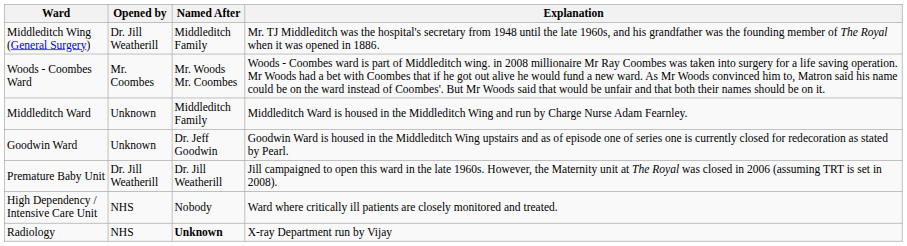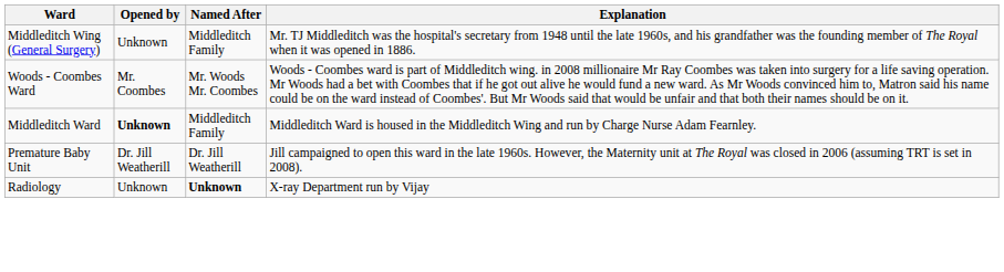Middleditch Wing (General Surgery) | Opened by: Dr. Jill Weatherill -> Unknown
Middleditch Ward | Opened by: normal -> bold
- row: Goodwin Ward | Unknown | Dr. Jeff Goodwin | Goodwin Ward is housed in the Middleditch Wing upstairs and as of episode one of series one is currently closed for redecoration as stated by Pearl.
- row: High Dependency / Intensive Care Unit | NHS | Nobody | Ward where critically ill patients are closely monitored and treated.
Radiology | Opened by: NHS -> Unknown
